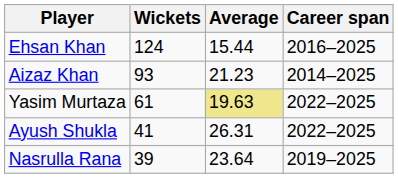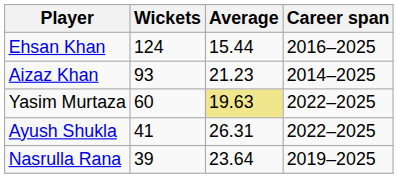Yasim Murtaza | Wickets: 61 -> 60
